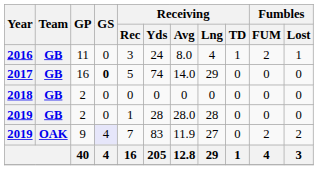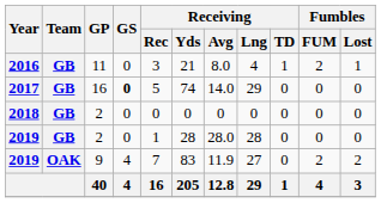2016 | Receiving / Yds: 24 -> 21
2019 / 9 | GS: lavender background -> no background
